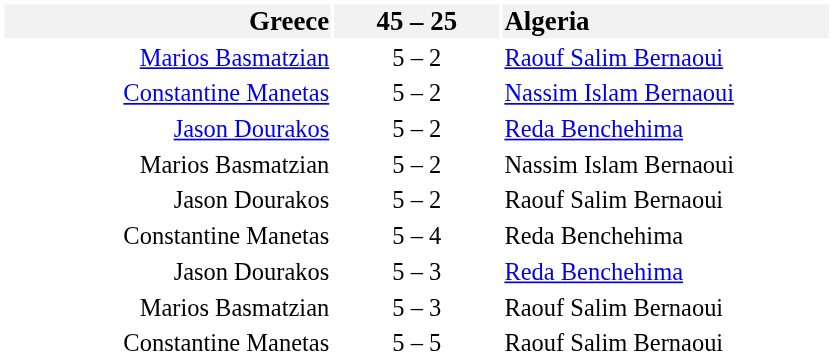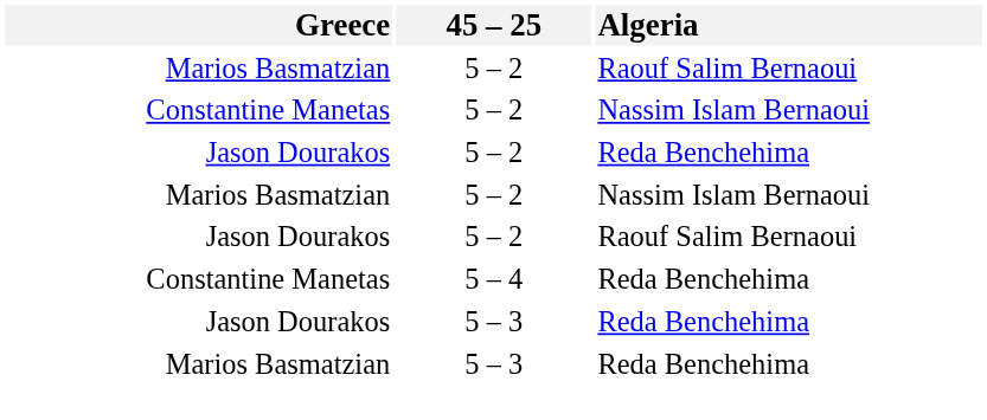Marios Basmatzian / 5 – 3 | Algeria: Raouf Salim Bernaoui -> Reda Benchehima
- row: Constantine Manetas | 5 – 5 | Raouf Salim Bernaoui
